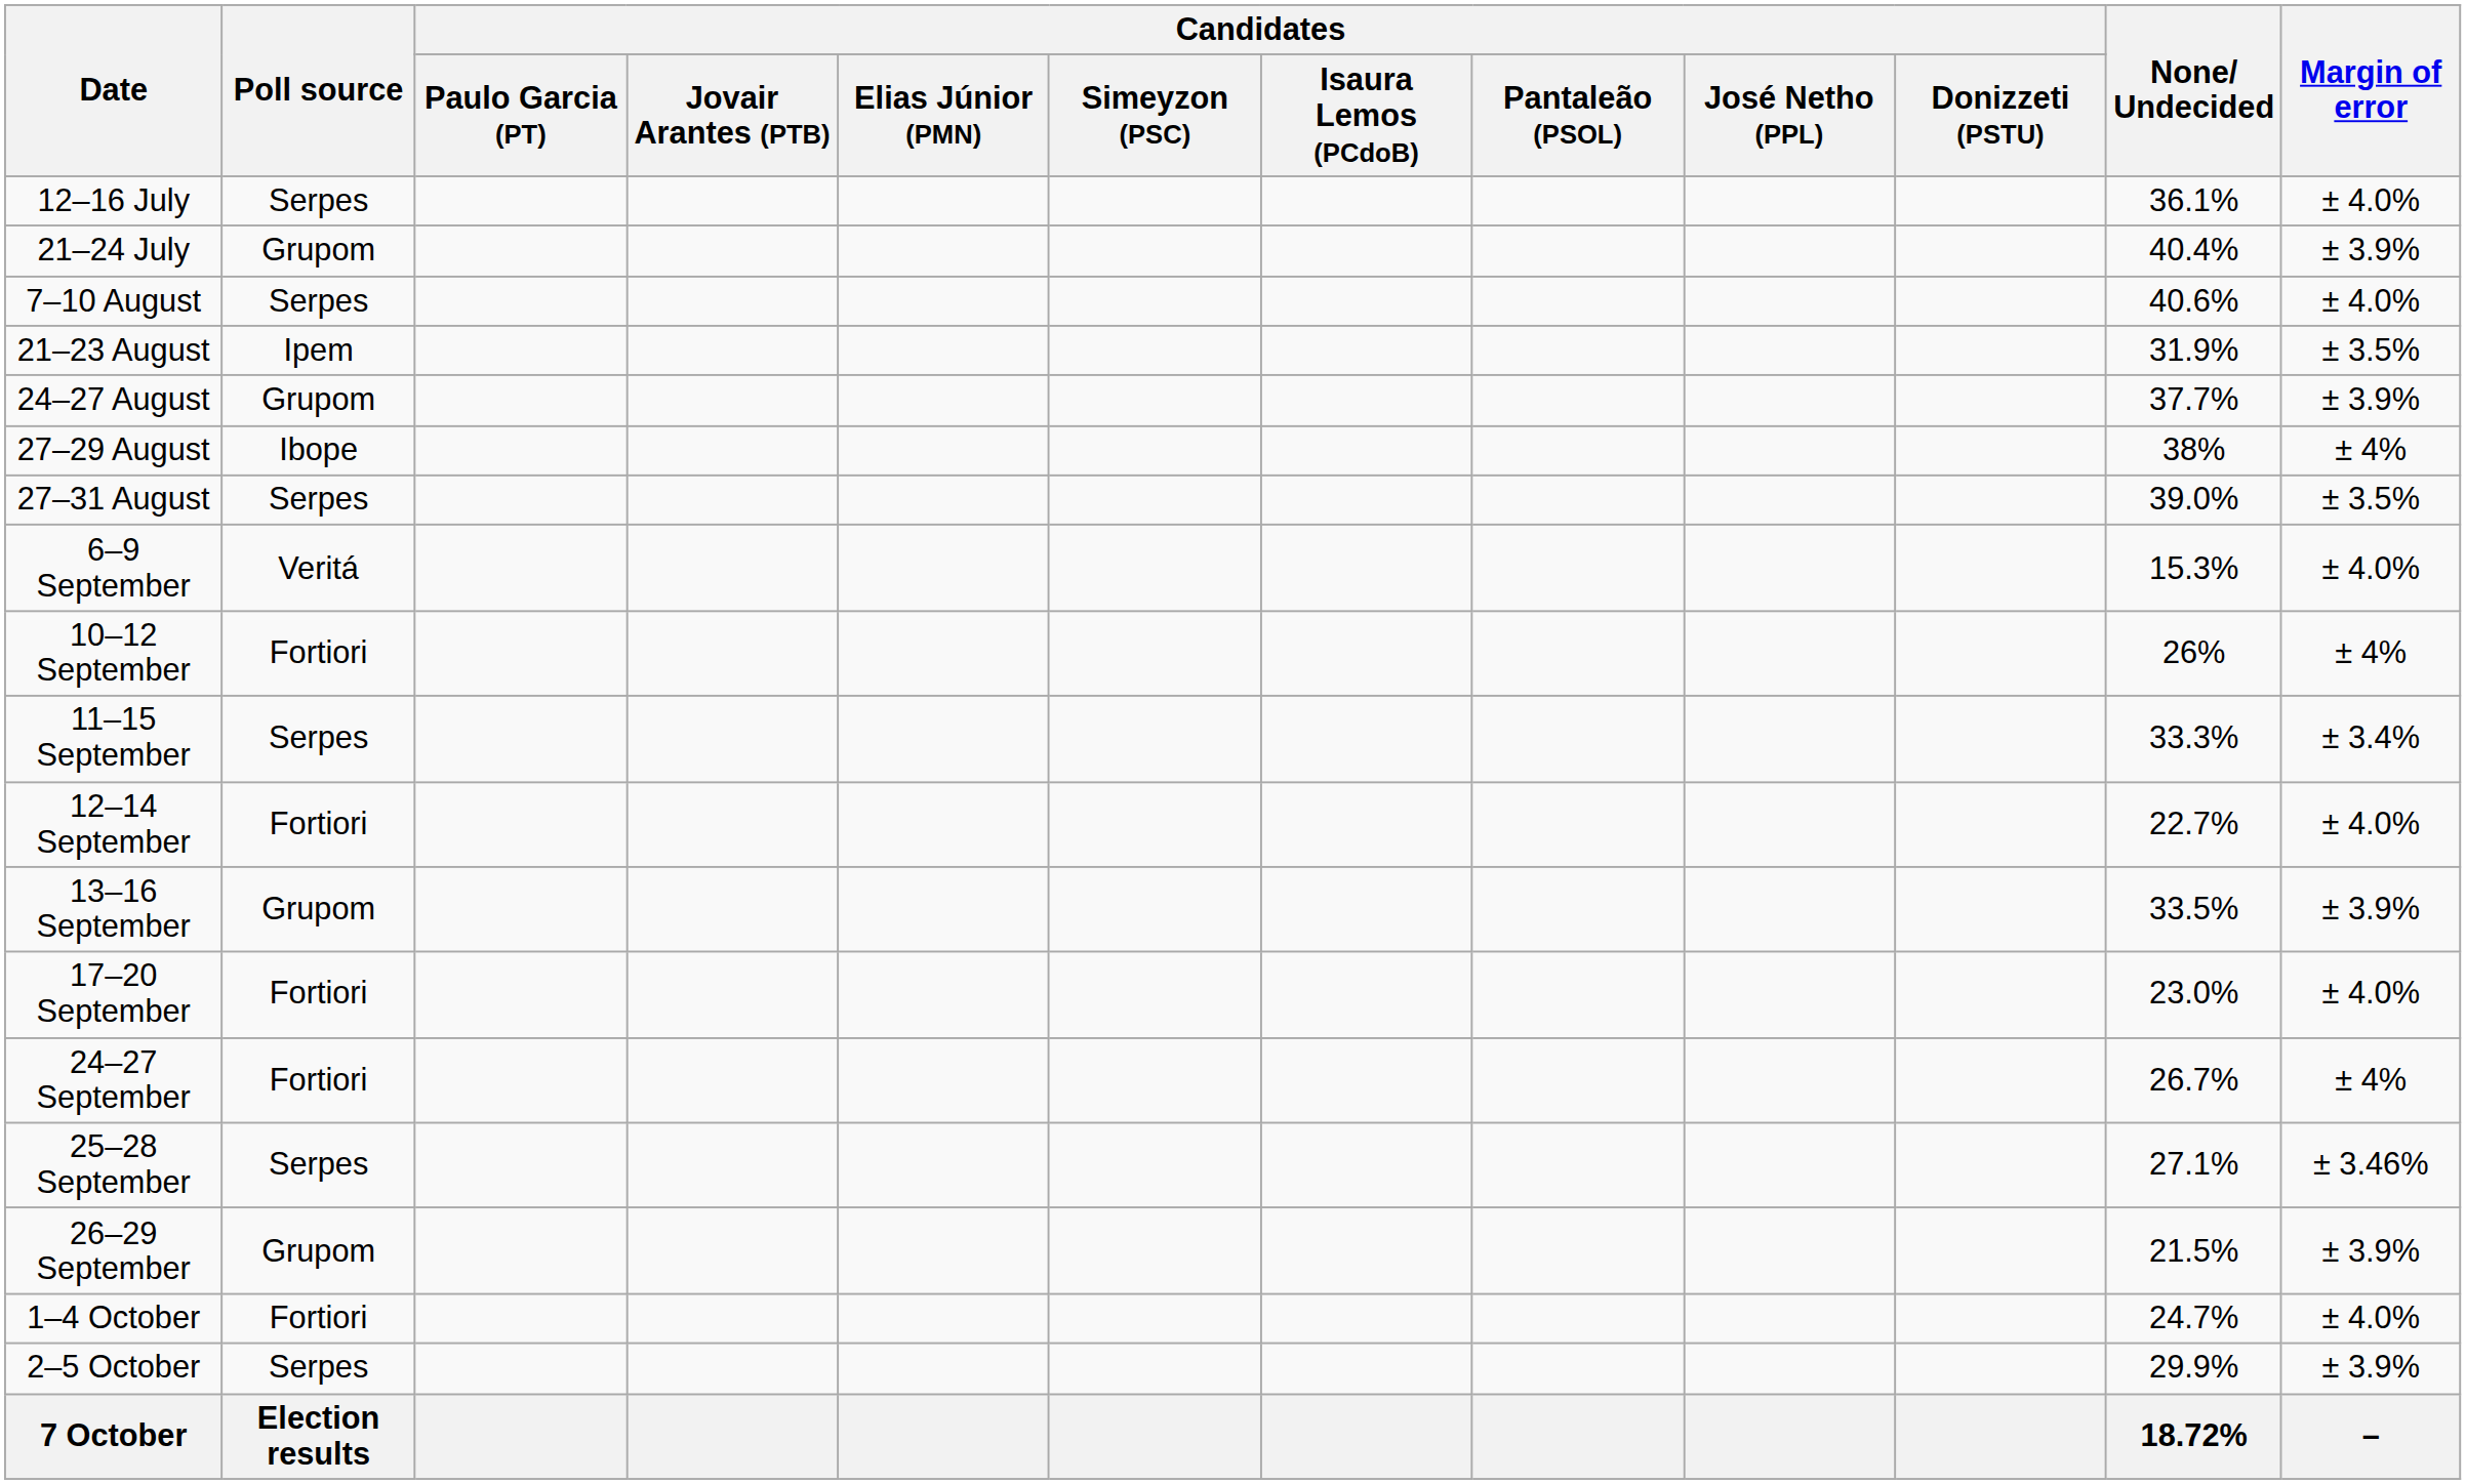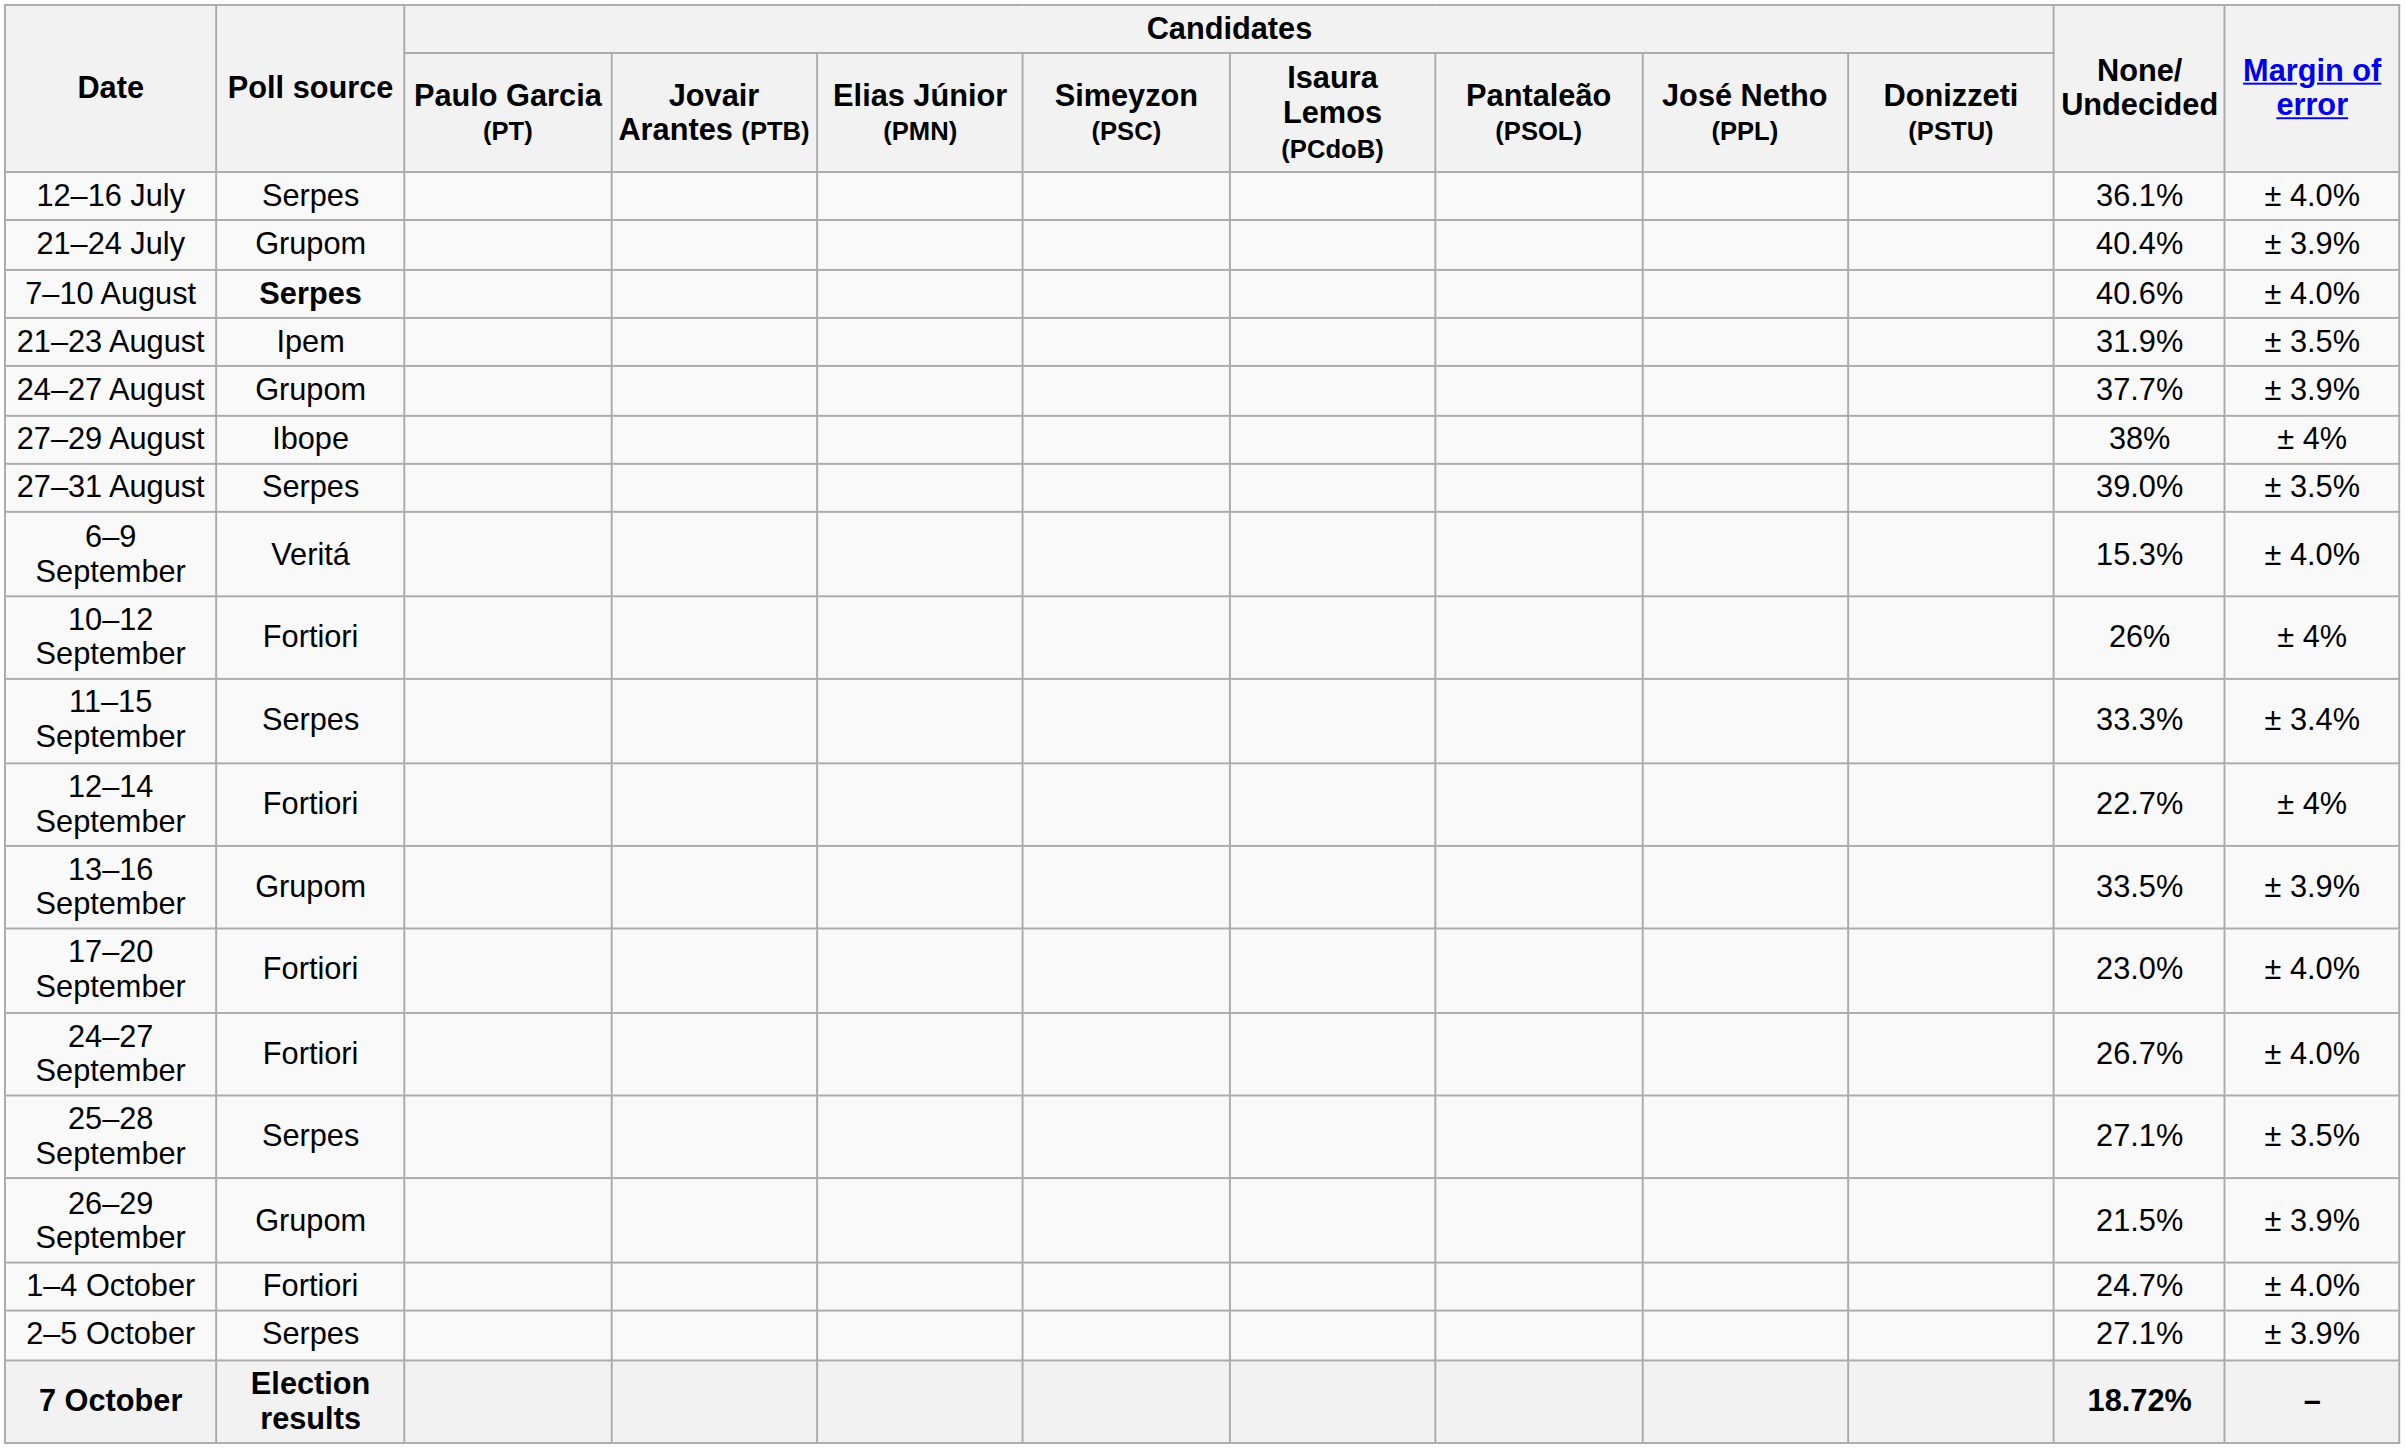7–10 August | Poll source: normal -> bold
12–14 September | Margin of error: ± 4.0% -> ± 4%
24–27 September | Margin of error: ± 4% -> ± 4.0%
25–28 September | Margin of error: ± 3.46% -> ± 3.5%
2–5 October | None/ Undecided: 29.9% -> 27.1%
